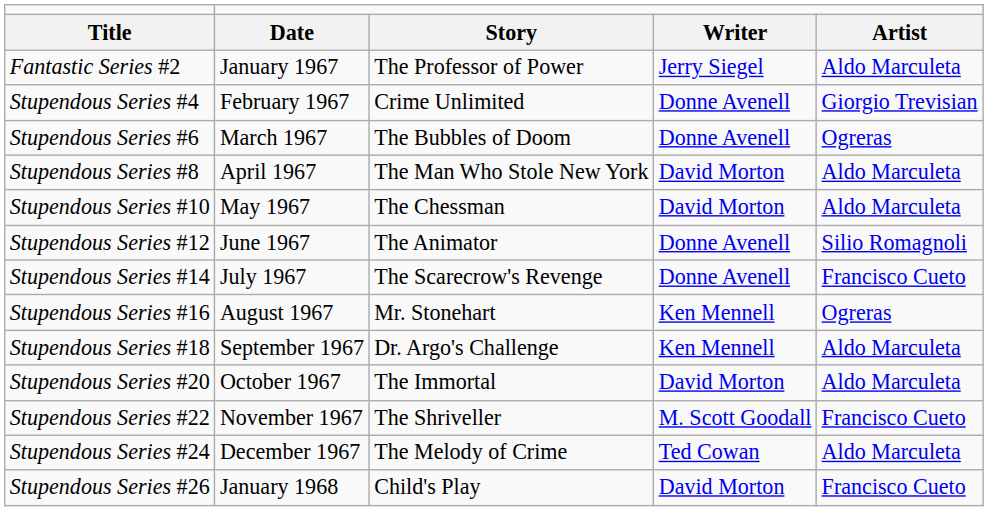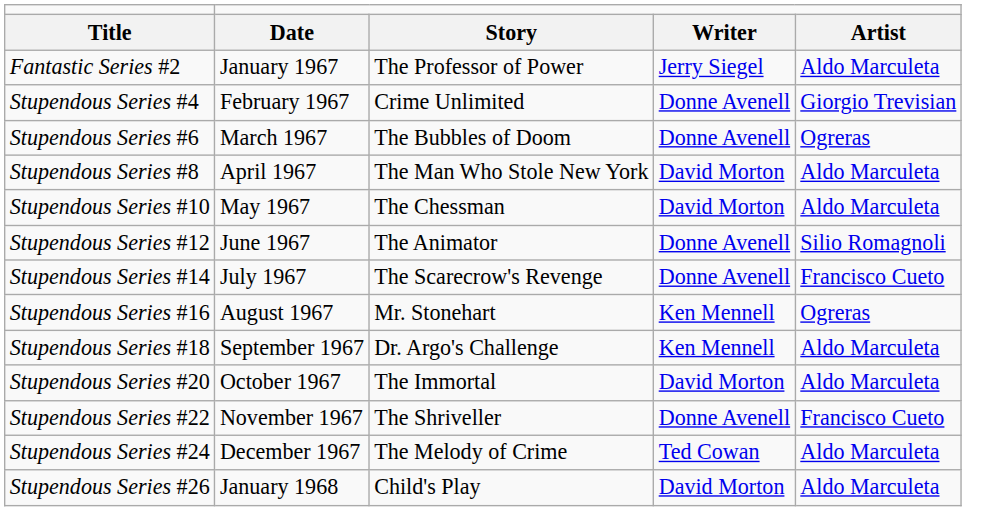Stupendous Series #22 | column 4: M. Scott Goodall -> Donne Avenell
Stupendous Series #26 | column 5: Francisco Cueto -> Aldo Marculeta
